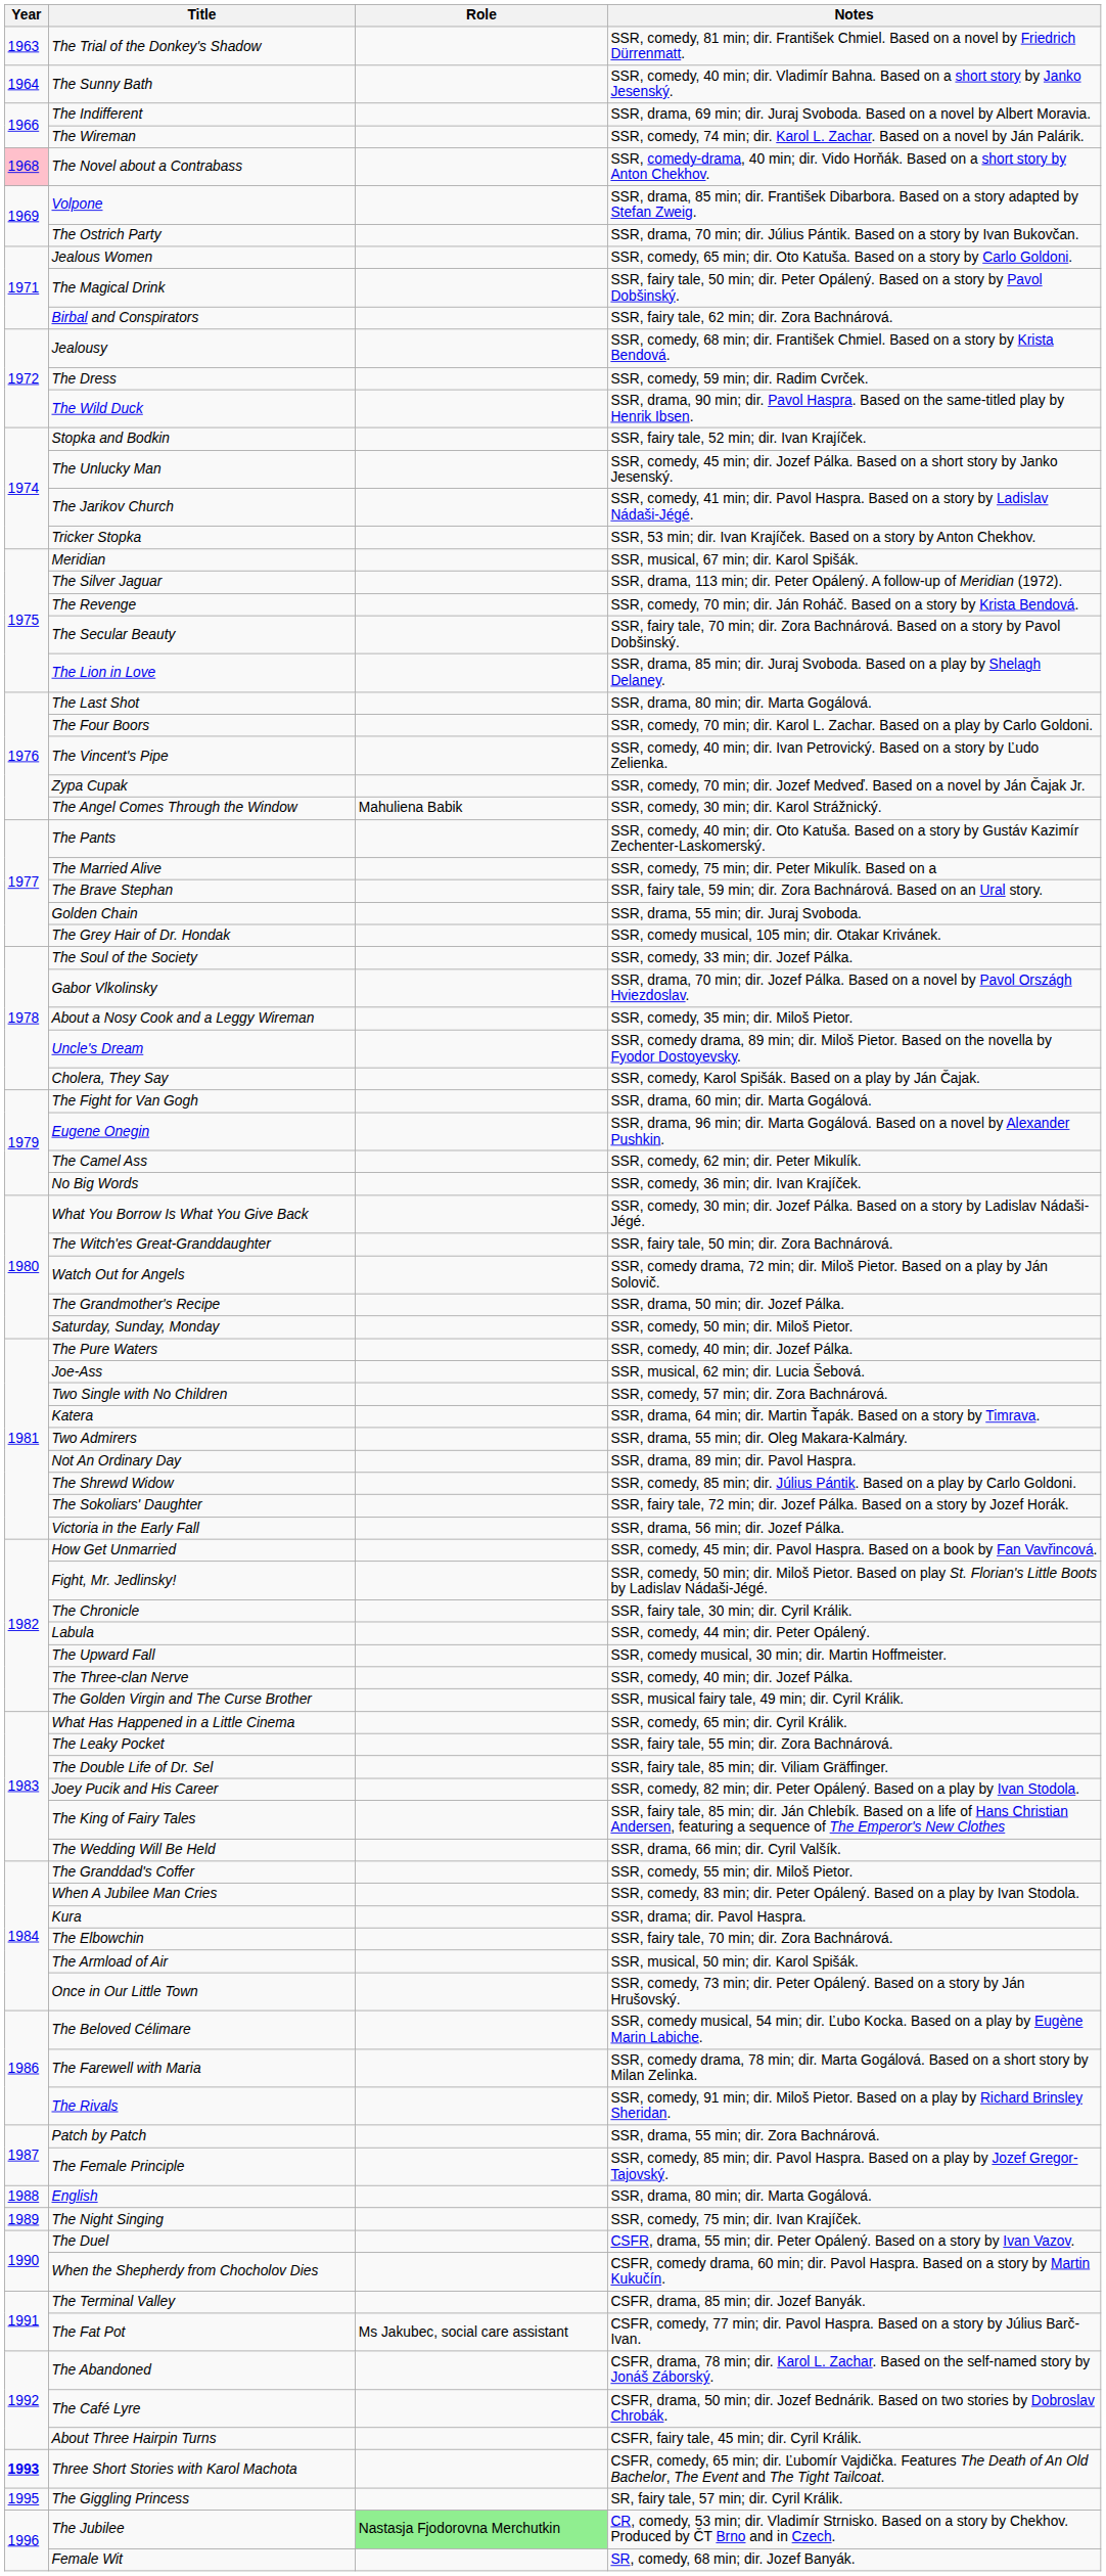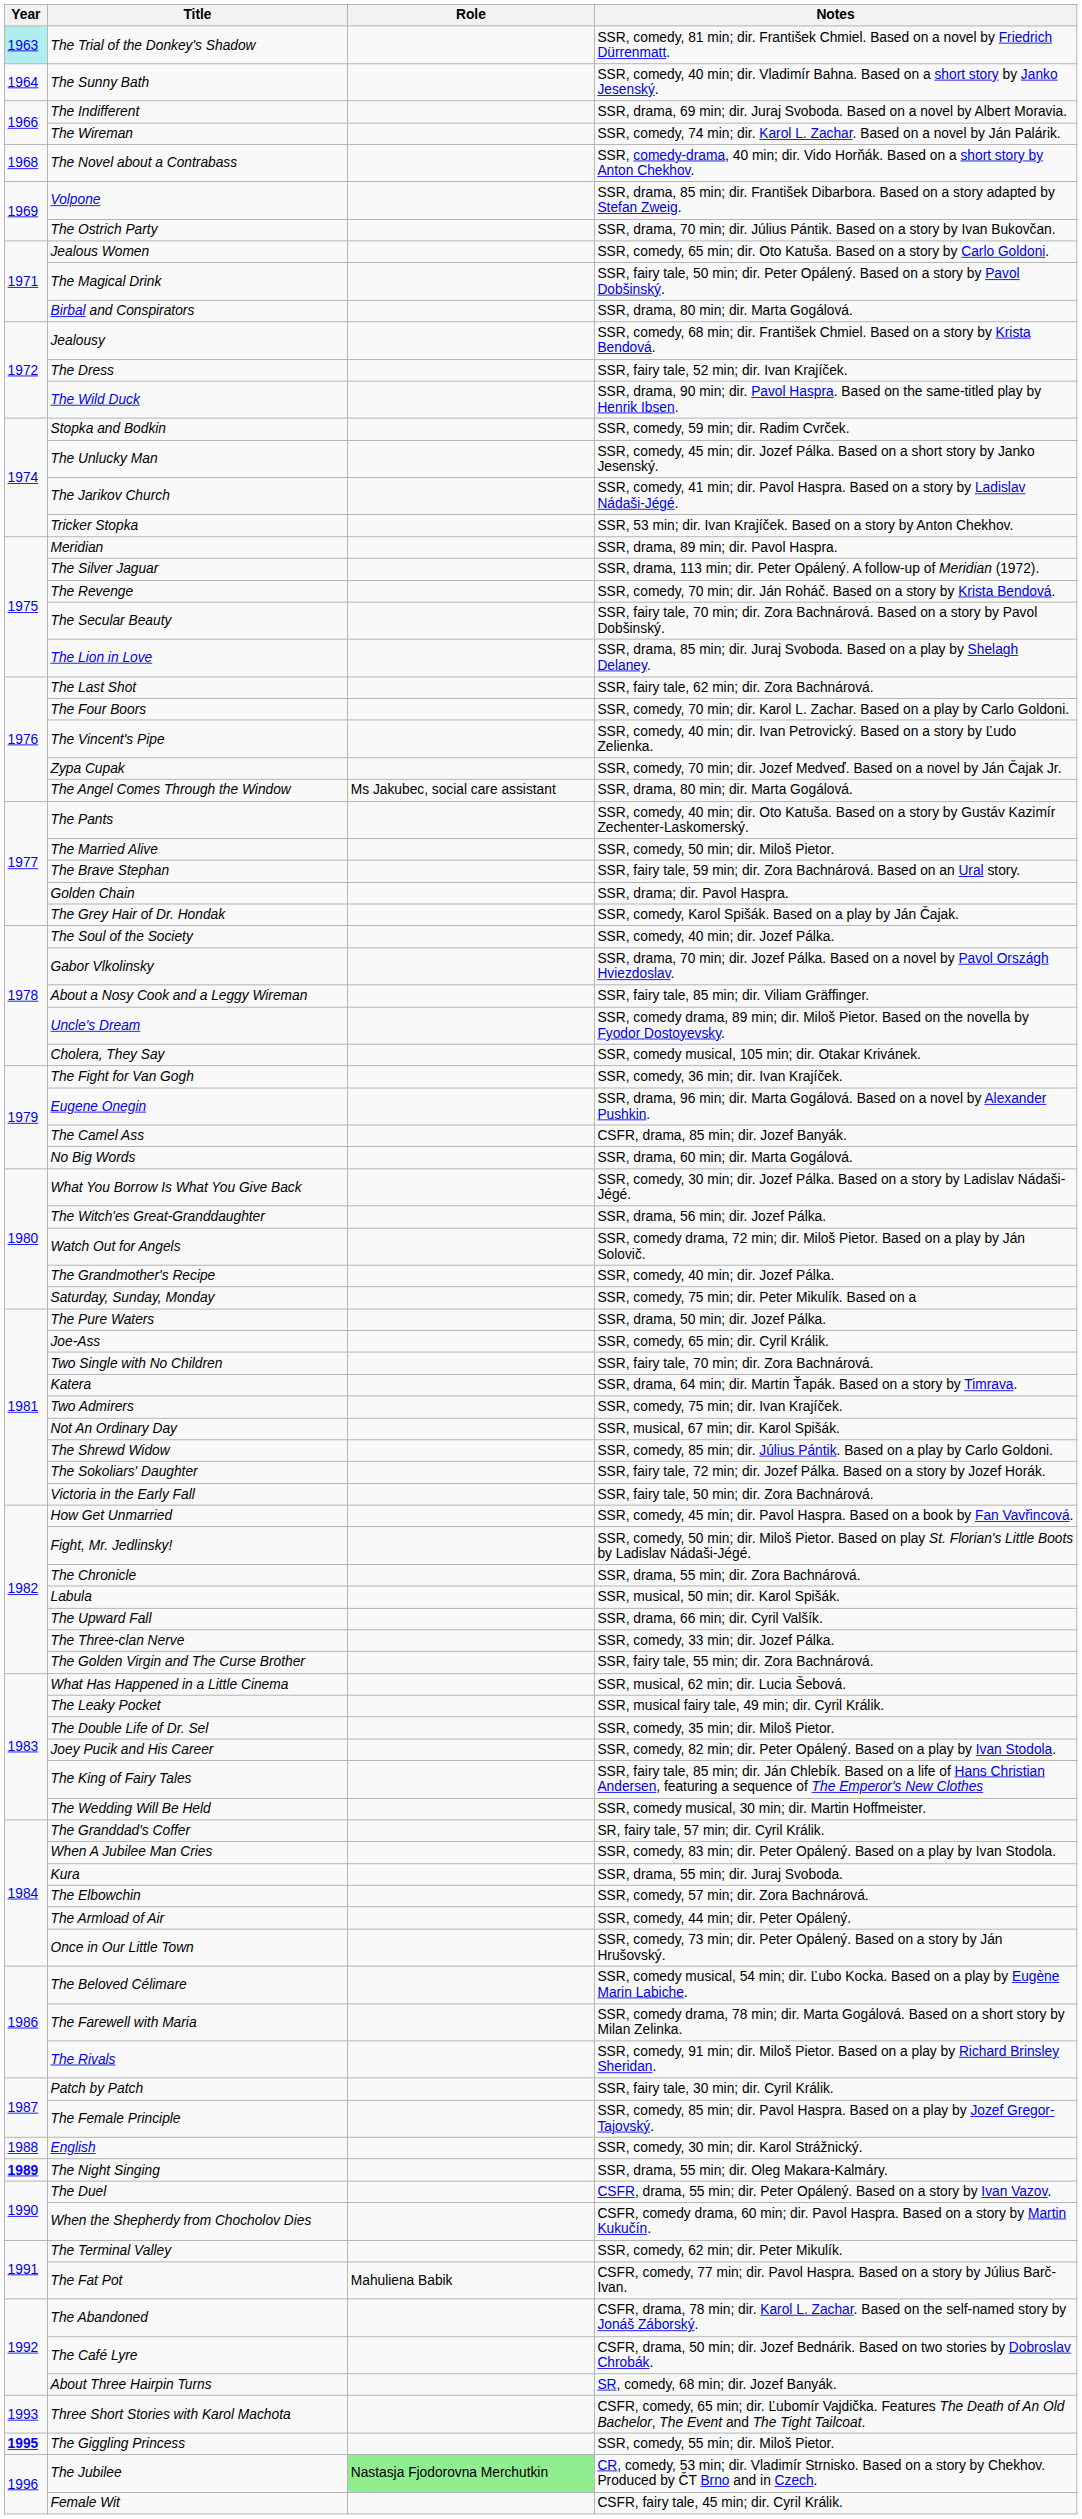The Trial of the Donkey's Shadow | Year: no background -> paleturquoise background
The Novel about a Contrabass | Year: pink background -> no background
Birbal and Conspirators | Notes: SSR, fairy tale, 62 min; dir. Zora Bachnárová. -> SSR, drama, 80 min; dir. Marta Gogálová.
The Dress | Notes: SSR, comedy, 59 min; dir. Radim Cvrček. -> SSR, fairy tale, 52 min; dir. Ivan Krajíček.
Stopka and Bodkin | Notes: SSR, fairy tale, 52 min; dir. Ivan Krajíček. -> SSR, comedy, 59 min; dir. Radim Cvrček.
Meridian | Notes: SSR, musical, 67 min; dir. Karol Spišák. -> SSR, drama, 89 min; dir. Pavol Haspra.
The Last Shot | Notes: SSR, drama, 80 min; dir. Marta Gogálová. -> SSR, fairy tale, 62 min; dir. Zora Bachnárová.
The Angel Comes Through the Window | Role: Mahuliena Babik -> Ms Jakubec, social care assistant
The Angel Comes Through the Window | Notes: SSR, comedy, 30 min; dir. Karol Strážnický. -> SSR, drama, 80 min; dir. Marta Gogálová.
The Married Alive | Notes: SSR, comedy, 75 min; dir. Peter Mikulík. Based on a -> SSR, comedy, 50 min; dir. Miloš Pietor.
Golden Chain | Notes: SSR, drama, 55 min; dir. Juraj Svoboda. -> SSR, drama; dir. Pavol Haspra.
The Grey Hair of Dr. Hondak | Notes: SSR, comedy musical, 105 min; dir. Otakar Krivánek. -> SSR, comedy, Karol Spišák. Based on a play by Ján Čajak.
The Soul of the Society | Notes: SSR, comedy, 33 min; dir. Jozef Pálka. -> SSR, comedy, 40 min; dir. Jozef Pálka.
About a Nosy Cook and a Leggy Wireman | Notes: SSR, comedy, 35 min; dir. Miloš Pietor. -> SSR, fairy tale, 85 min; dir. Viliam Gräffinger.
Cholera, They Say | Notes: SSR, comedy, Karol Spišák. Based on a play by Ján Čajak. -> SSR, comedy musical, 105 min; dir. Otakar Krivánek.
The Fight for Van Gogh | Notes: SSR, drama, 60 min; dir. Marta Gogálová. -> SSR, comedy, 36 min; dir. Ivan Krajíček.
The Camel Ass | Notes: SSR, comedy, 62 min; dir. Peter Mikulík. -> CSFR, drama, 85 min; dir. Jozef Banyák.
No Big Words | Notes: SSR, comedy, 36 min; dir. Ivan Krajíček. -> SSR, drama, 60 min; dir. Marta Gogálová.
The Witch'es Great-Granddaughter | Notes: SSR, fairy tale, 50 min; dir. Zora Bachnárová. -> SSR, drama, 56 min; dir. Jozef Pálka.
The Grandmother's Recipe | Notes: SSR, drama, 50 min; dir. Jozef Pálka. -> SSR, comedy, 40 min; dir. Jozef Pálka.
Saturday, Sunday, Monday | Notes: SSR, comedy, 50 min; dir. Miloš Pietor. -> SSR, comedy, 75 min; dir. Peter Mikulík. Based on a
The Pure Waters | Notes: SSR, comedy, 40 min; dir. Jozef Pálka. -> SSR, drama, 50 min; dir. Jozef Pálka.
Joe-Ass | Notes: SSR, musical, 62 min; dir. Lucia Šebová. -> SSR, comedy, 65 min; dir. Cyril Králik.
Two Single with No Children | Notes: SSR, comedy, 57 min; dir. Zora Bachnárová. -> SSR, fairy tale, 70 min; dir. Zora Bachnárová.
Two Admirers | Notes: SSR, drama, 55 min; dir. Oleg Makara-Kalmáry. -> SSR, comedy, 75 min; dir. Ivan Krajíček.
Not An Ordinary Day | Notes: SSR, drama, 89 min; dir. Pavol Haspra. -> SSR, musical, 67 min; dir. Karol Spišák.
Victoria in the Early Fall | Notes: SSR, drama, 56 min; dir. Jozef Pálka. -> SSR, fairy tale, 50 min; dir. Zora Bachnárová.
The Chronicle | Notes: SSR, fairy tale, 30 min; dir. Cyril Králik. -> SSR, drama, 55 min; dir. Zora Bachnárová.
Labula | Notes: SSR, comedy, 44 min; dir. Peter Opálený. -> SSR, musical, 50 min; dir. Karol Spišák.
The Upward Fall | Notes: SSR, comedy musical, 30 min; dir. Martin Hoffmeister. -> SSR, drama, 66 min; dir. Cyril Valšík.
The Three-clan Nerve | Notes: SSR, comedy, 40 min; dir. Jozef Pálka. -> SSR, comedy, 33 min; dir. Jozef Pálka.
The Golden Virgin and The Curse Brother | Notes: SSR, musical fairy tale, 49 min; dir. Cyril Králik. -> SSR, fairy tale, 55 min; dir. Zora Bachnárová.
What Has Happened in a Little Cinema | Notes: SSR, comedy, 65 min; dir. Cyril Králik. -> SSR, musical, 62 min; dir. Lucia Šebová.
The Leaky Pocket | Notes: SSR, fairy tale, 55 min; dir. Zora Bachnárová. -> SSR, musical fairy tale, 49 min; dir. Cyril Králik.
The Double Life of Dr. Sel | Notes: SSR, fairy tale, 85 min; dir. Viliam Gräffinger. -> SSR, comedy, 35 min; dir. Miloš Pietor.
The Wedding Will Be Held | Notes: SSR, drama, 66 min; dir. Cyril Valšík. -> SSR, comedy musical, 30 min; dir. Martin Hoffmeister.
The Granddad's Coffer | Notes: SSR, comedy, 55 min; dir. Miloš Pietor. -> SR, fairy tale, 57 min; dir. Cyril Králik.
Kura | Notes: SSR, drama; dir. Pavol Haspra. -> SSR, drama, 55 min; dir. Juraj Svoboda.
The Elbowchin | Notes: SSR, fairy tale, 70 min; dir. Zora Bachnárová. -> SSR, comedy, 57 min; dir. Zora Bachnárová.
The Armload of Air | Notes: SSR, musical, 50 min; dir. Karol Spišák. -> SSR, comedy, 44 min; dir. Peter Opálený.
Patch by Patch | Notes: SSR, drama, 55 min; dir. Zora Bachnárová. -> SSR, fairy tale, 30 min; dir. Cyril Králik.
English | Notes: SSR, drama, 80 min; dir. Marta Gogálová. -> SSR, comedy, 30 min; dir. Karol Strážnický.
The Night Singing | Year: normal -> bold
The Night Singing | Notes: SSR, comedy, 75 min; dir. Ivan Krajíček. -> SSR, drama, 55 min; dir. Oleg Makara-Kalmáry.
The Terminal Valley | Notes: CSFR, drama, 85 min; dir. Jozef Banyák. -> SSR, comedy, 62 min; dir. Peter Mikulík.
The Fat Pot | Role: Ms Jakubec, social care assistant -> Mahuliena Babik
About Three Hairpin Turns | Notes: CSFR, fairy tale, 45 min; dir. Cyril Králik. -> SR, comedy, 68 min; dir. Jozef Banyák.
Three Short Stories with Karol Machota | Year: bold -> normal
The Giggling Princess | Year: normal -> bold
The Giggling Princess | Notes: SR, fairy tale, 57 min; dir. Cyril Králik. -> SSR, comedy, 55 min; dir. Miloš Pietor.
Female Wit | Notes: SR, comedy, 68 min; dir. Jozef Banyák. -> CSFR, fairy tale, 45 min; dir. Cyril Králik.
